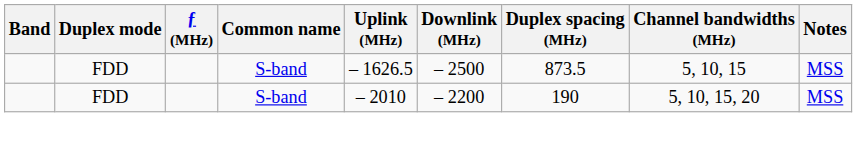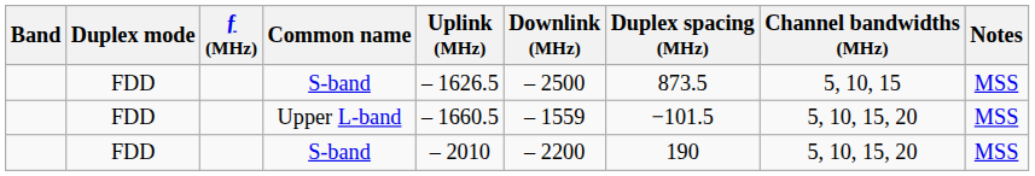+ row: FDD | Upper L-band | – 1660.5 | – 1559 | −101.5 | 5, 10, 15, 20 | MSS
